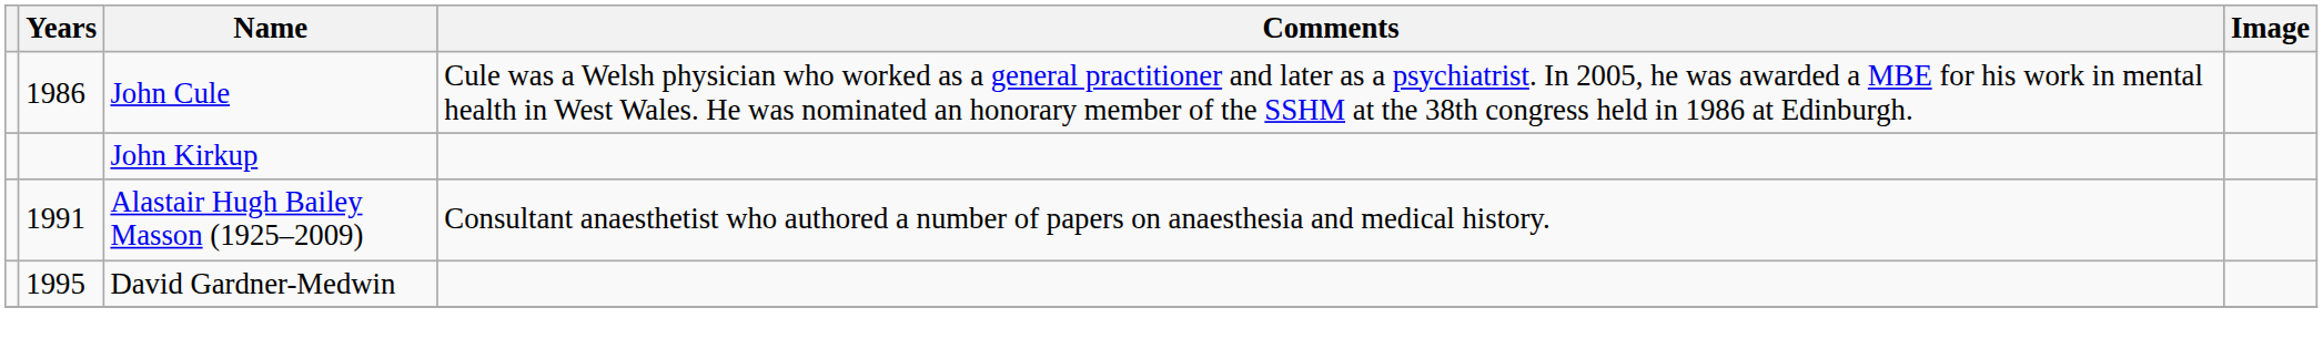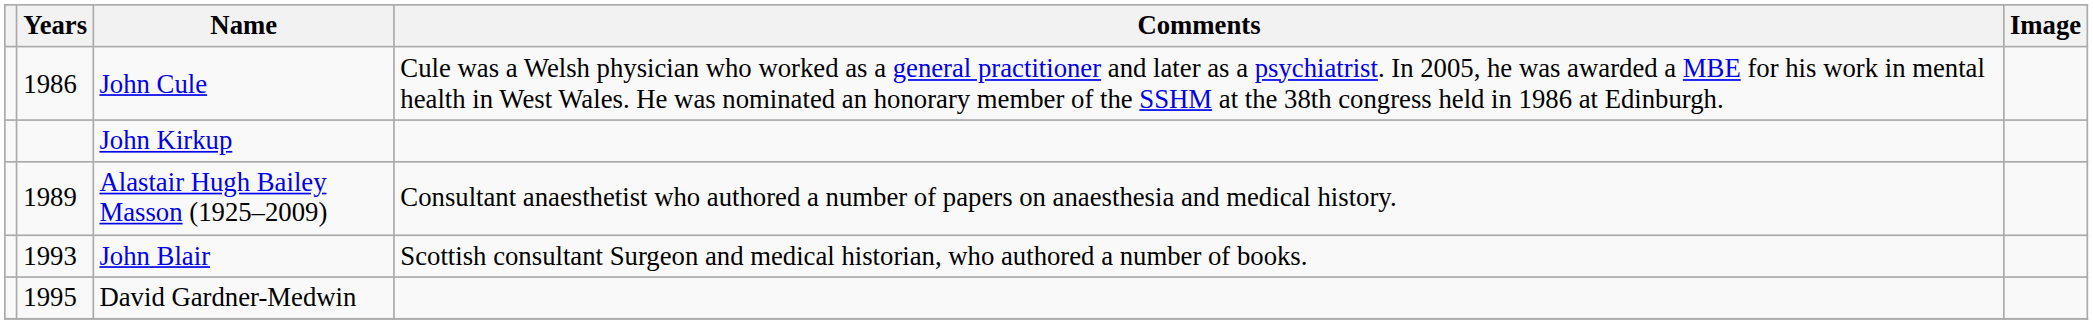Alastair Hugh Bailey Masson (1925–2009) | Years: 1991 -> 1989
+ row: 1993 | John Blair | Scottish consultant Surgeon and medical historian, who authored a number of books.
